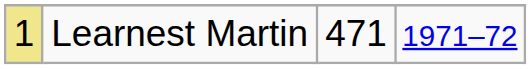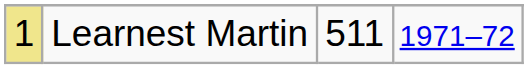Learnest Martin | column 3: 471 -> 511
